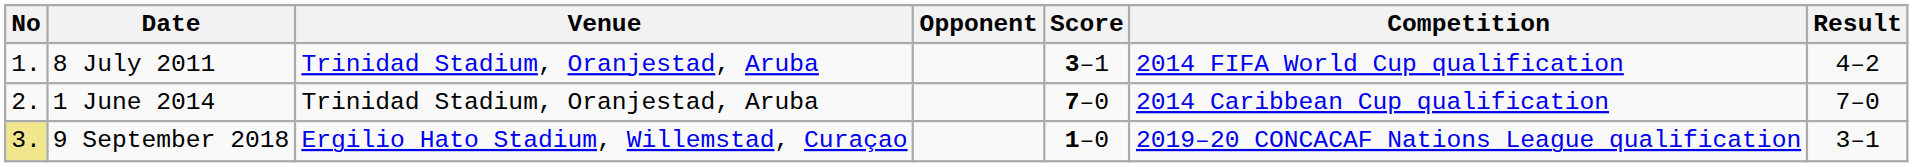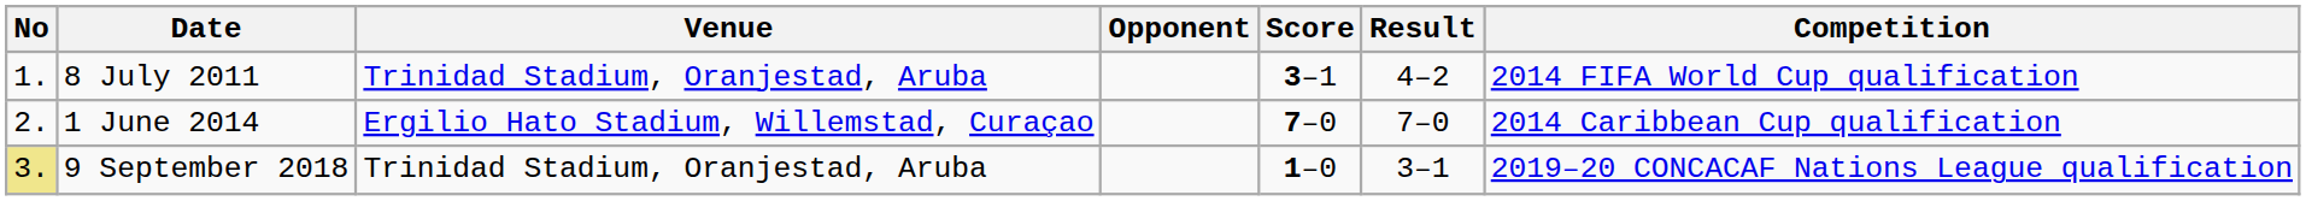columns swapped: Result <-> Competition
1 June 2014 | Venue: Trinidad Stadium, Oranjestad, Aruba -> Ergilio Hato Stadium, Willemstad, Curaçao
9 September 2018 | Venue: Ergilio Hato Stadium, Willemstad, Curaçao -> Trinidad Stadium, Oranjestad, Aruba
